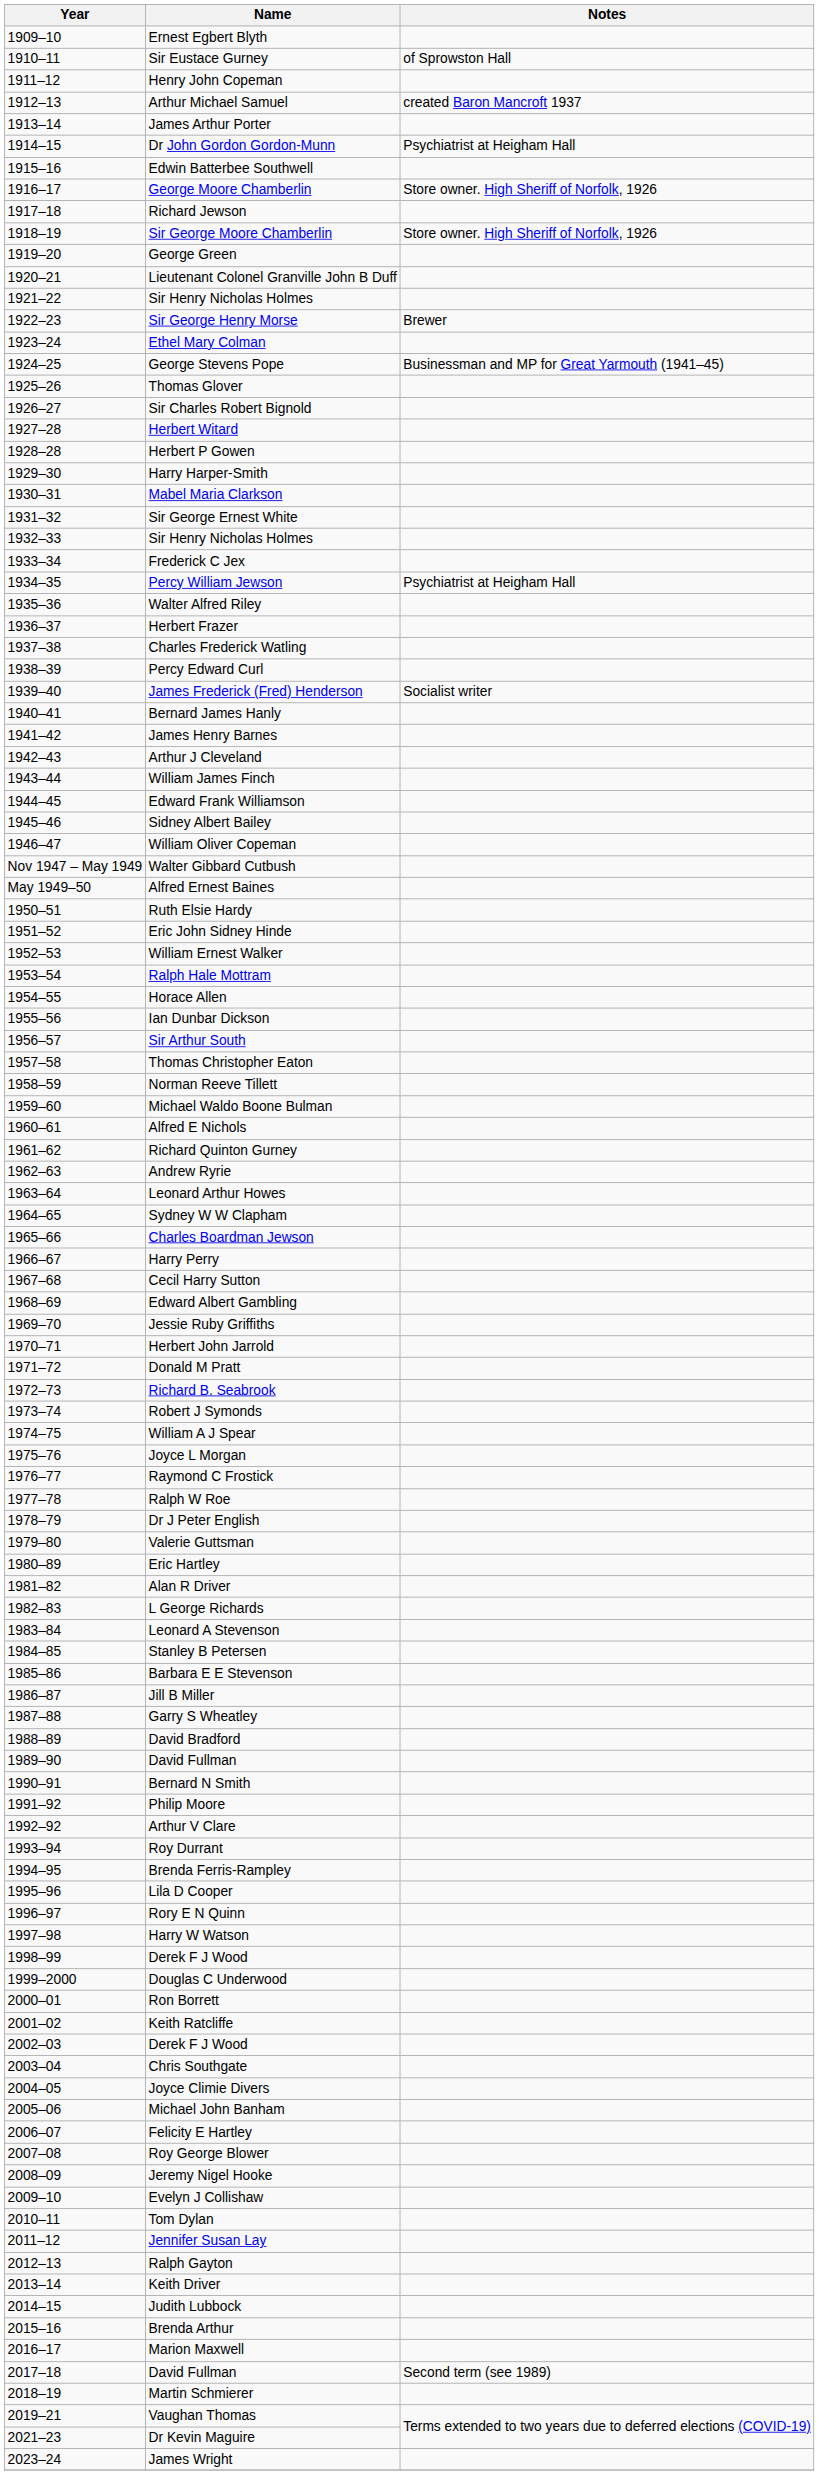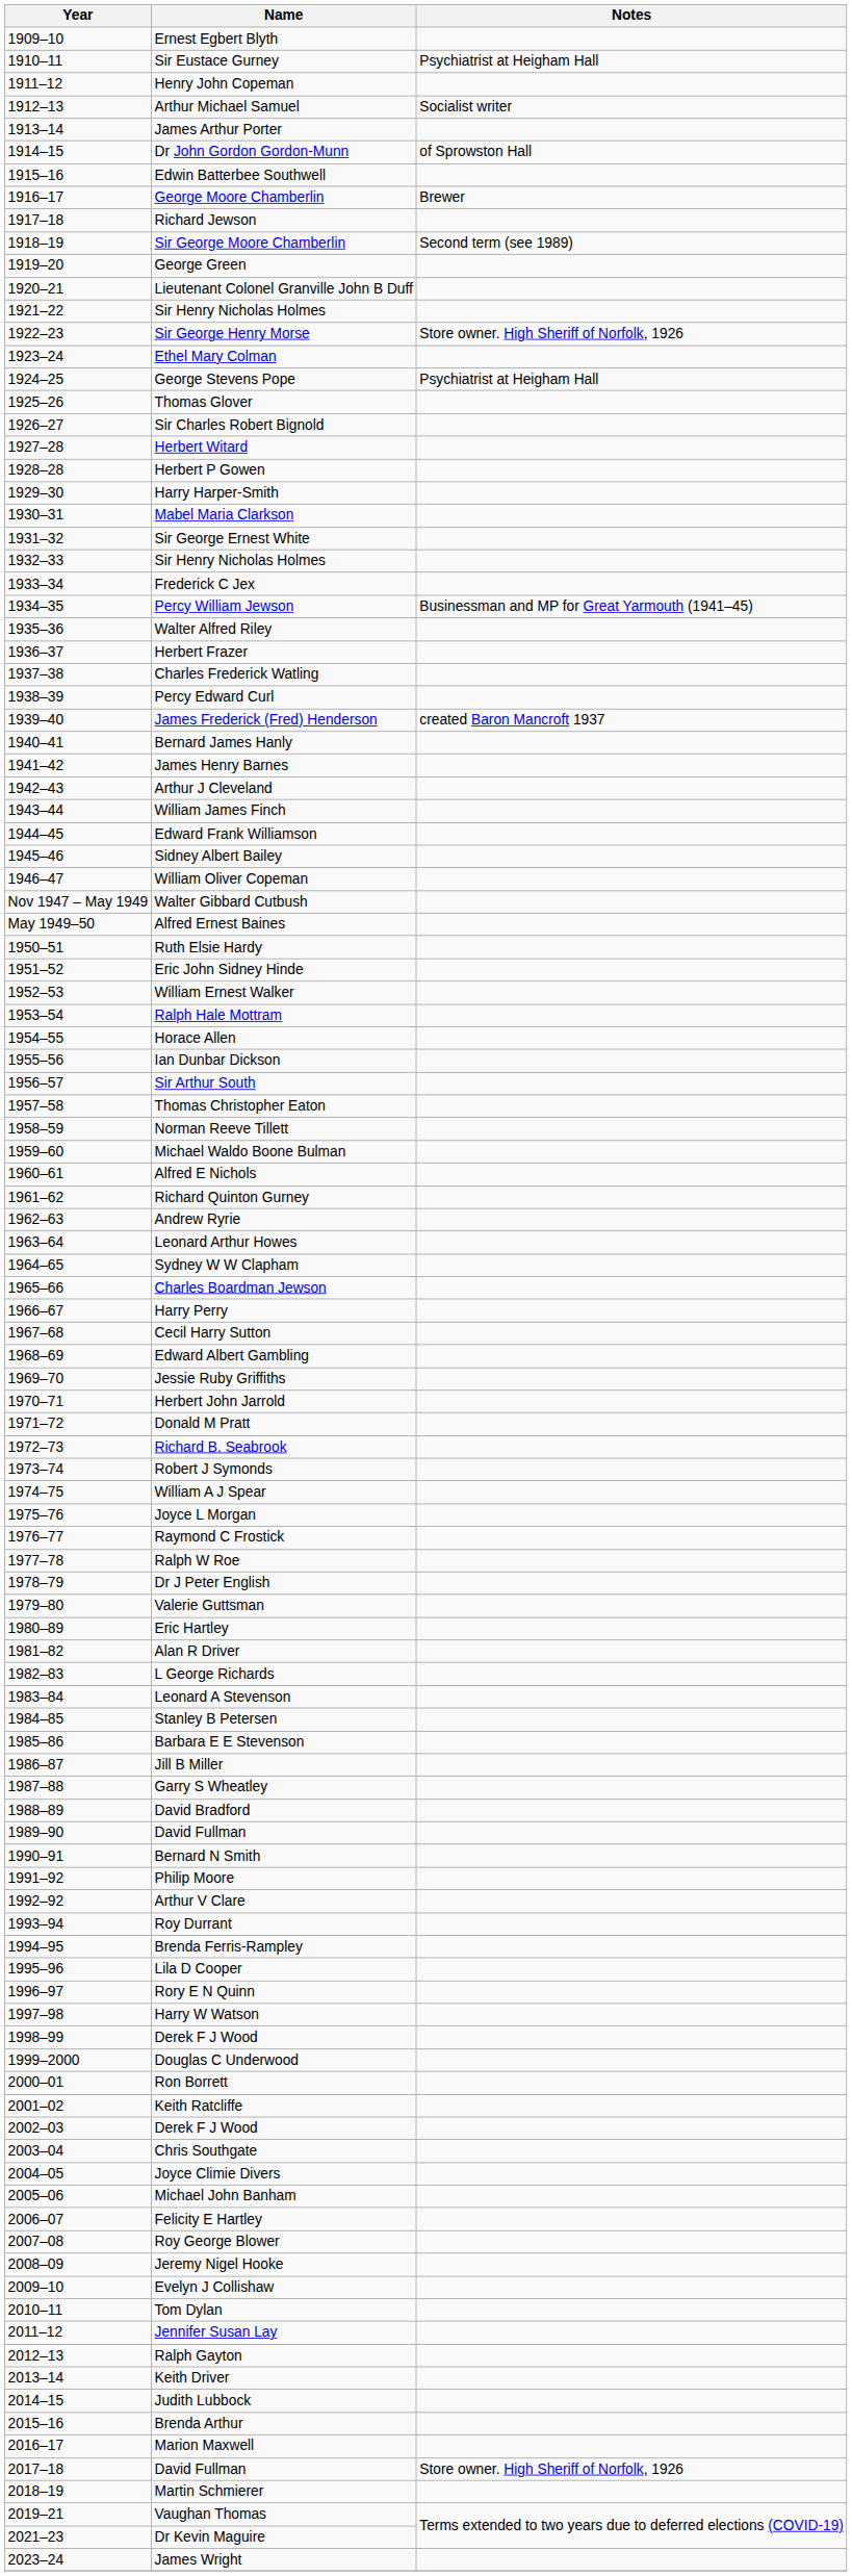Sir Eustace Gurney | Notes: of Sprowston Hall -> Psychiatrist at Heigham Hall
Arthur Michael Samuel | Notes: created Baron Mancroft 1937 -> Socialist writer
Dr John Gordon Gordon-Munn | Notes: Psychiatrist at Heigham Hall -> of Sprowston Hall
George Moore Chamberlin | Notes: Store owner. High Sheriff of Norfolk, 1926 -> Brewer
Sir George Moore Chamberlin | Notes: Store owner. High Sheriff of Norfolk, 1926 -> Second term (see 1989)
Sir George Henry Morse | Notes: Brewer -> Store owner. High Sheriff of Norfolk, 1926
George Stevens Pope | Notes: Businessman and MP for Great Yarmouth (1941–45) -> Psychiatrist at Heigham Hall
Percy William Jewson | Notes: Psychiatrist at Heigham Hall -> Businessman and MP for Great Yarmouth (1941–45)
James Frederick (Fred) Henderson | Notes: Socialist writer -> created Baron Mancroft 1937
2017–18 / David Fullman | Notes: Second term (see 1989) -> Store owner. High Sheriff of Norfolk, 1926
